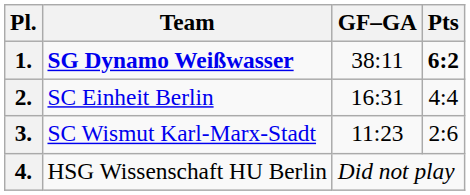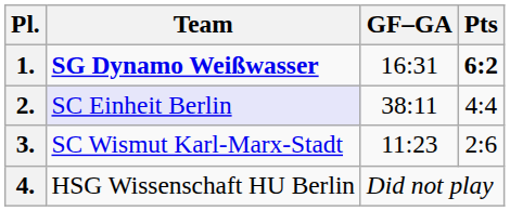1. | GF–GA: 38:11 -> 16:31
2. | Team: no background -> lavender background
2. | GF–GA: 16:31 -> 38:11
